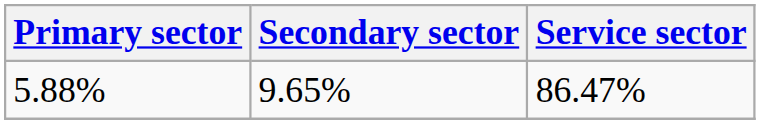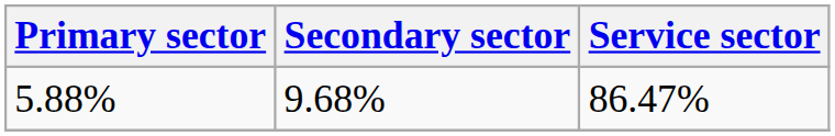5.88% | Secondary sector: 9.65% -> 9.68%
